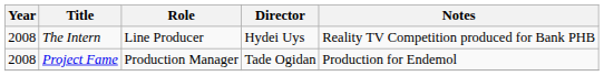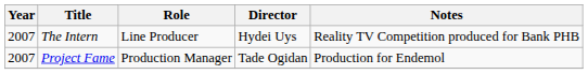The Intern | Year: 2008 -> 2007
Project Fame | Year: 2008 -> 2007
